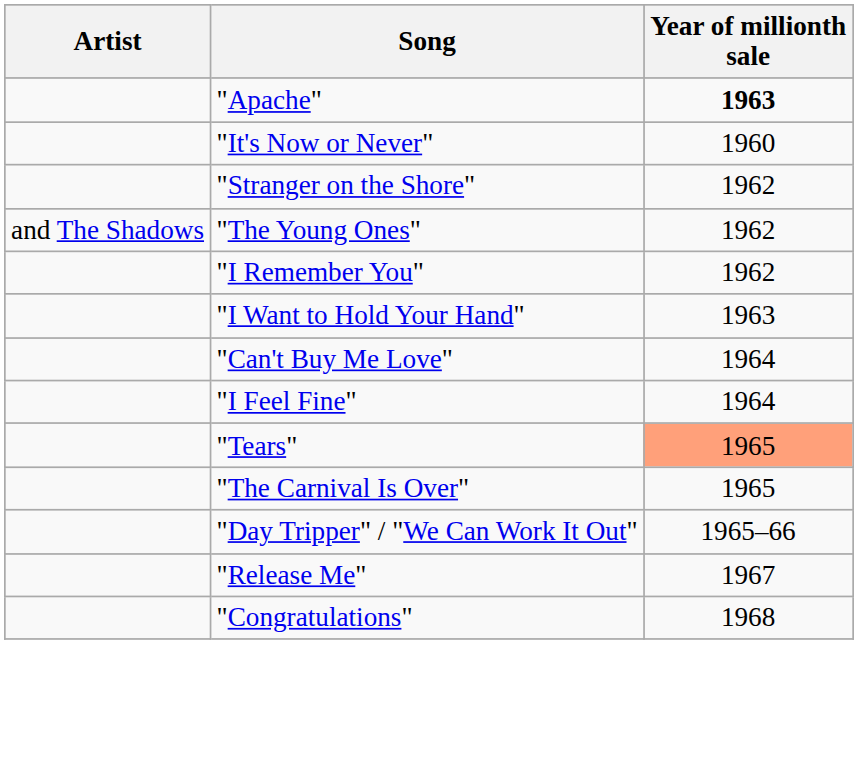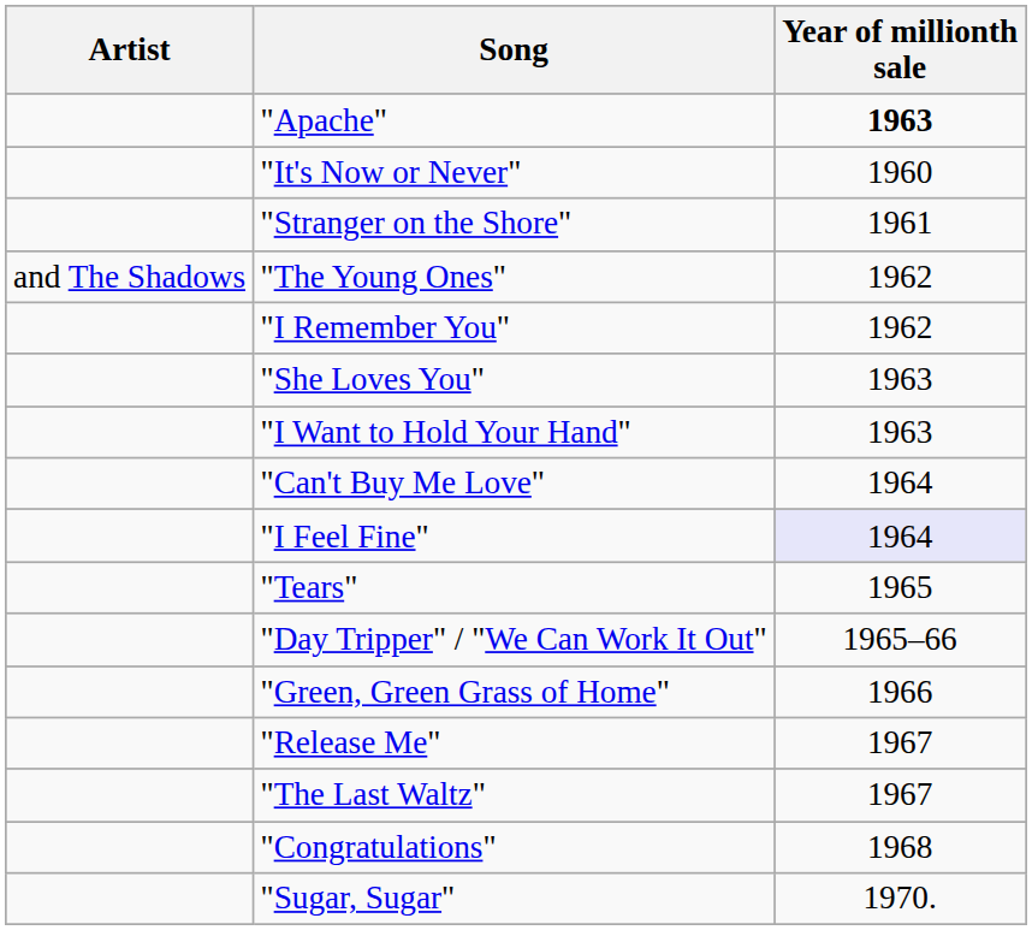"Stranger on the Shore" | Year of millionth sale: 1962 -> 1961
+ row: "She Loves You" | 1963
"I Feel Fine" | Year of millionth sale: no background -> lavender background
"Tears" | Year of millionth sale: lightsalmon background -> no background
- row: "The Carnival Is Over" | 1965
+ row: "Green, Green Grass of Home" | 1966
+ row: "The Last Waltz" | 1967
+ row: "Sugar, Sugar" | 1970.
